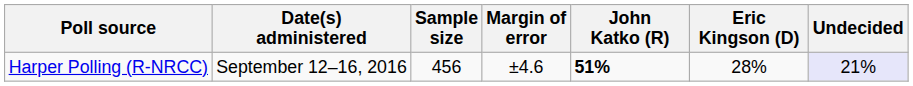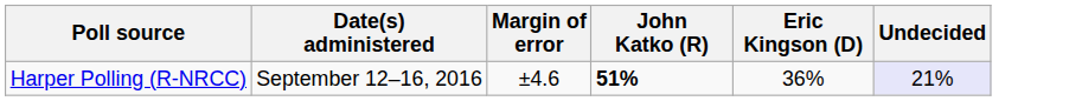- column: Sample size | 456
Harper Polling (R-NRCC) | Eric Kingson (D): 28% -> 36%
